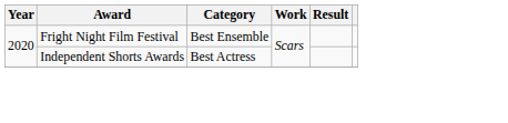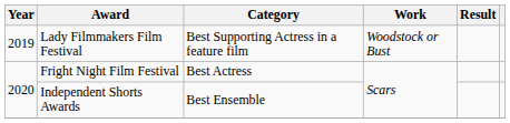+ row: 2019 | Lady Filmmakers Film Festival | Best Supporting Actress in a feature film | Woodstock or Bust
Fright Night Film Festival | Category: Best Ensemble -> Best Actress
Independent Shorts Awards | Category: Best Actress -> Best Ensemble
